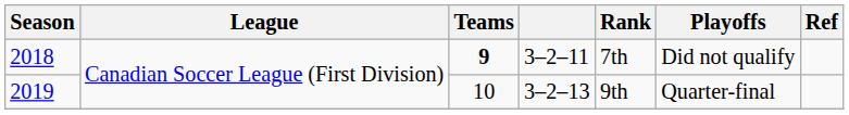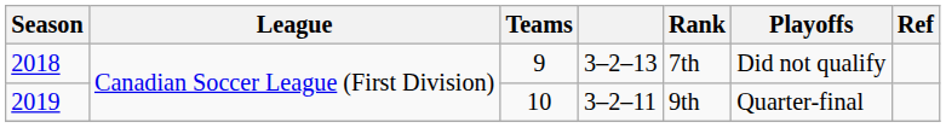2018 | Teams: bold -> normal
2018 | column 4: 3–2–11 -> 3–2–13
2019 | column 4: 3–2–13 -> 3–2–11
